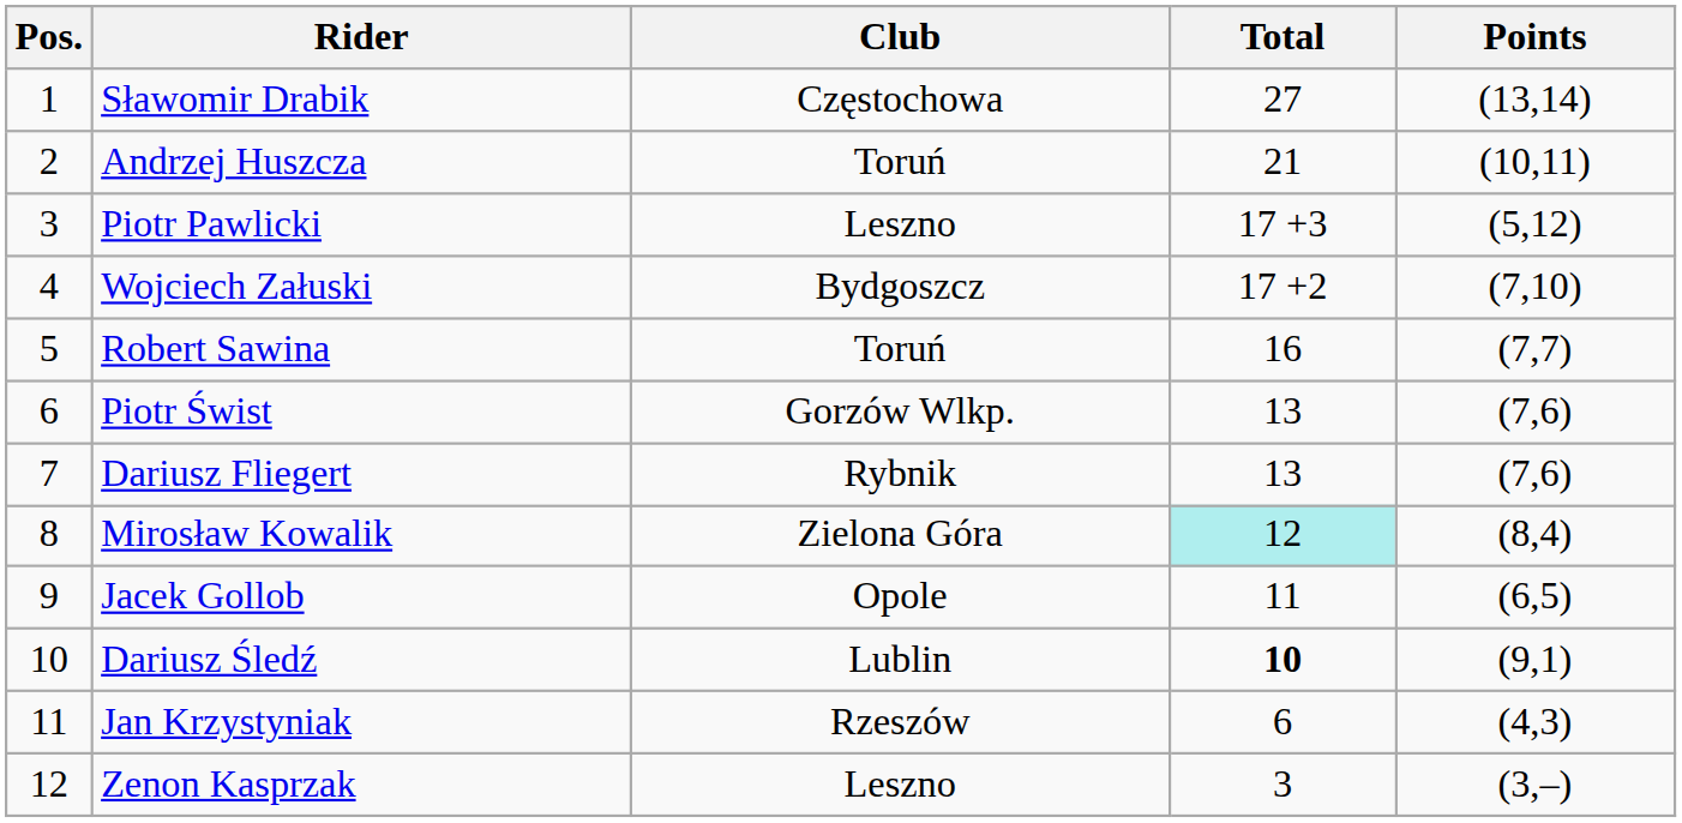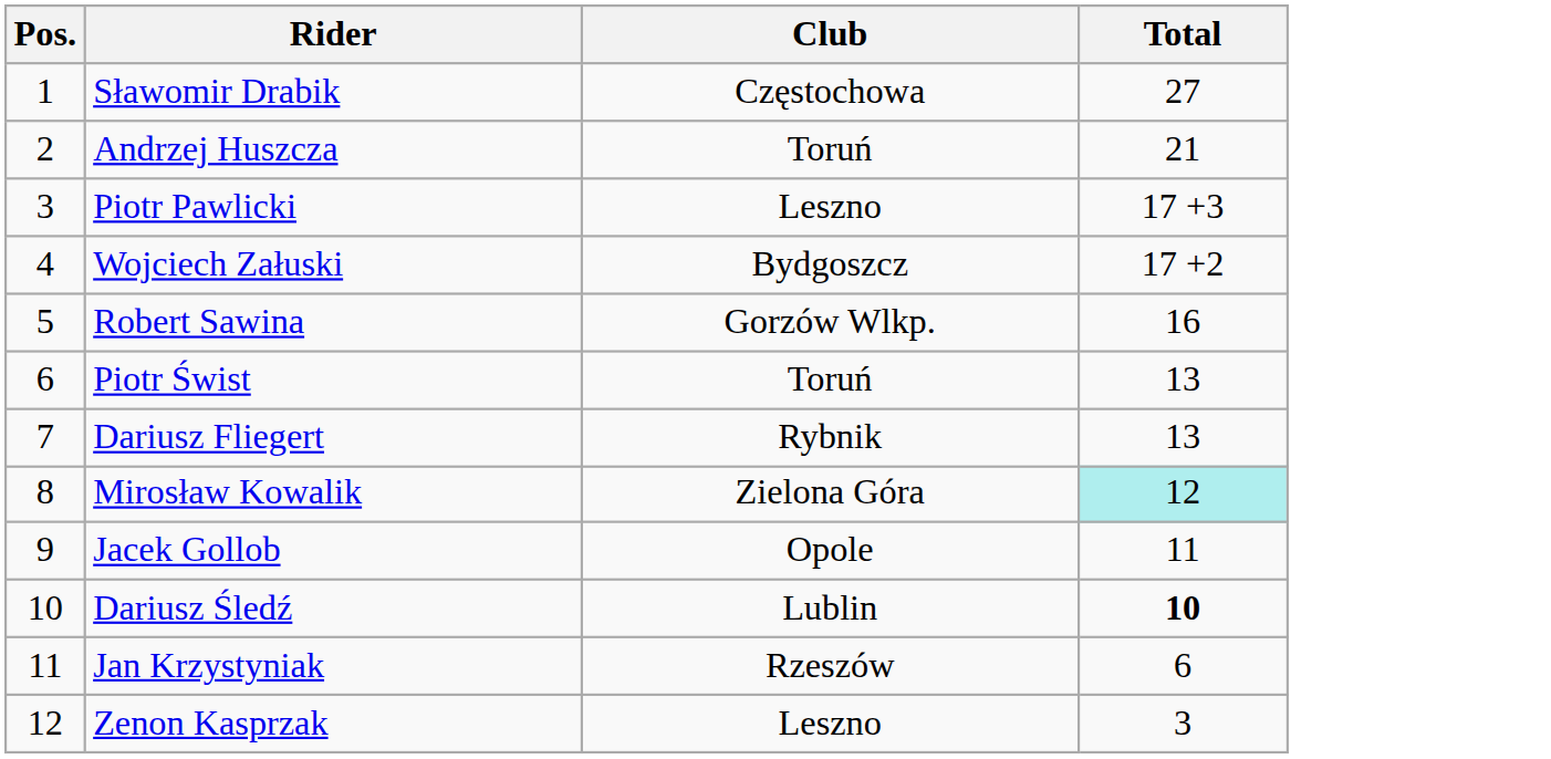- column: Points | (13,14) | (10,11) | (5,12) | (7,10) | (7,7) | (7,6) | (7,6) | (8,4) | (6,5) | (9,1) | (4,3) | (3,–)
Robert Sawina | Club: Toruń -> Gorzów Wlkp.
Piotr Świst | Club: Gorzów Wlkp. -> Toruń
